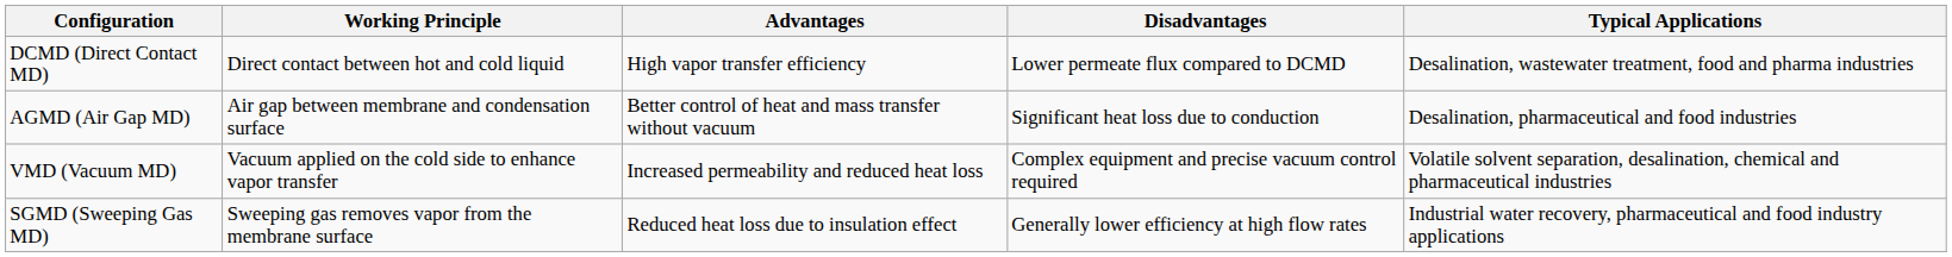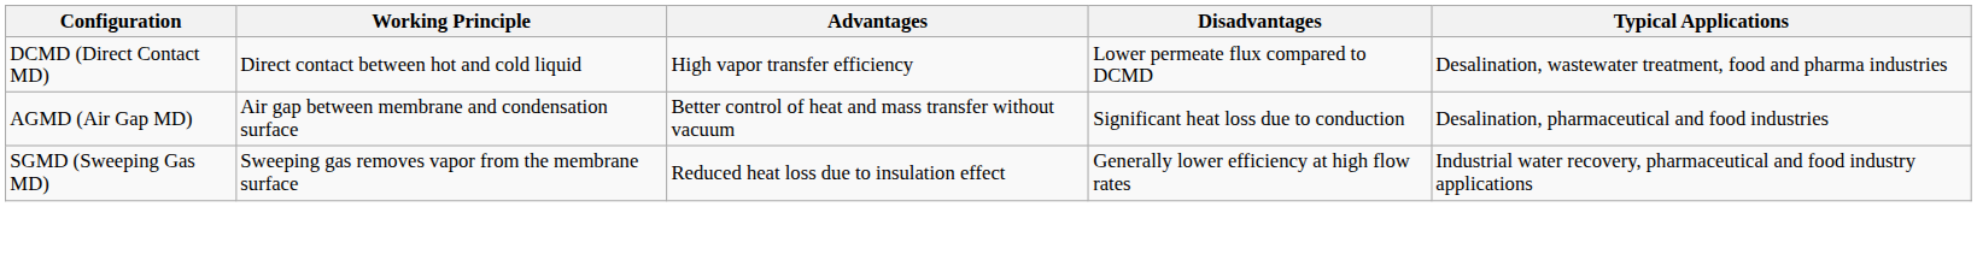- row: VMD (Vacuum MD) | Vacuum applied on the cold side to enhance vapor transfer | Increased permeability and reduced heat loss | Complex equipment and precise vacuum control required | Volatile solvent separation, desalination, chemical and pharmaceutical industries
